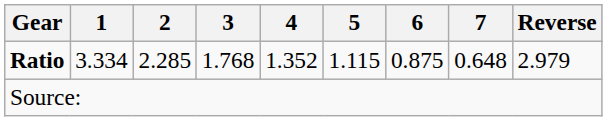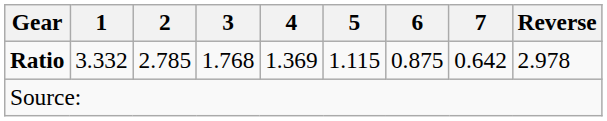Ratio | 1: 3.334 -> 3.332
Ratio | 2: 2.285 -> 2.785
Ratio | 4: 1.352 -> 1.369
Ratio | 7: 0.648 -> 0.642
Ratio | Reverse: 2.979 -> 2.978
